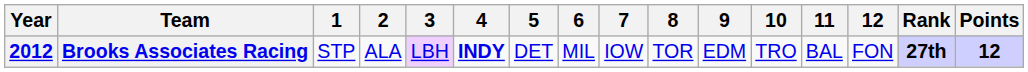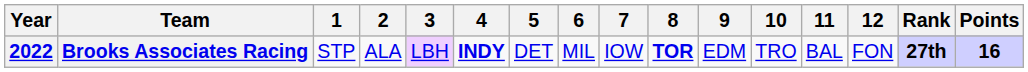Brooks Associates Racing | Year: 2012 -> 2022
Brooks Associates Racing | 8: normal -> bold
Brooks Associates Racing | Points: 12 -> 16
